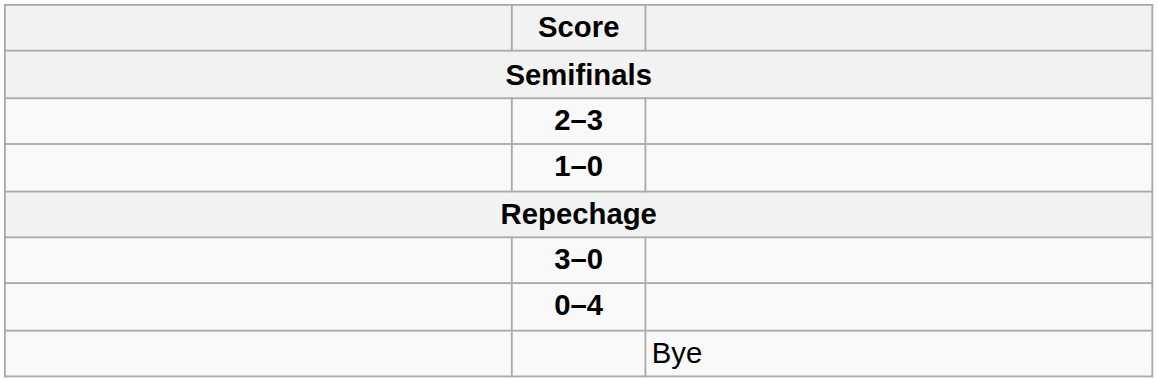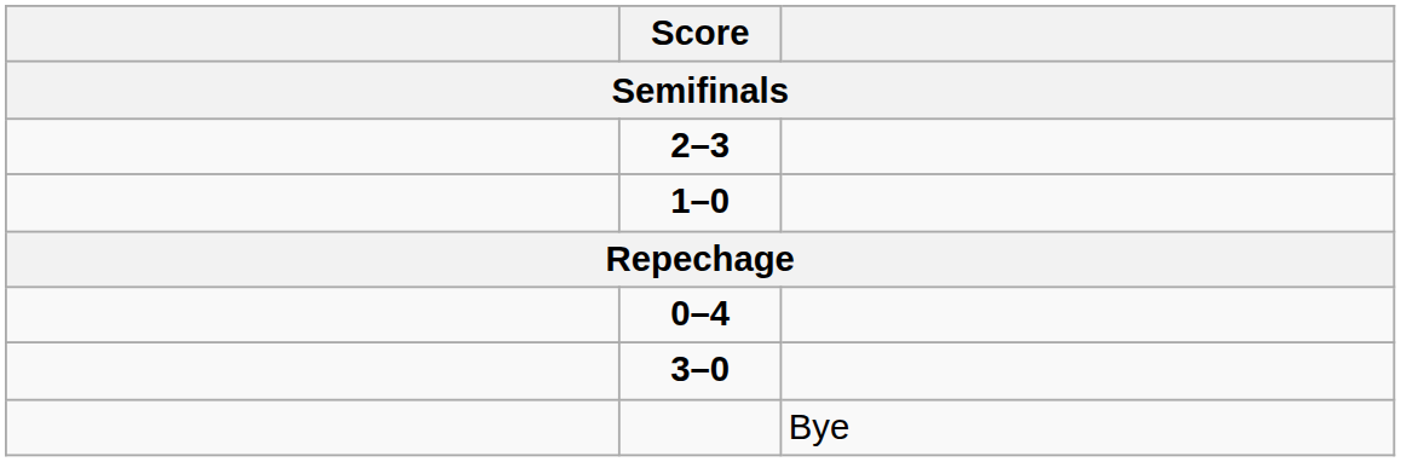rows swapped: 3–0 <-> 0–4
